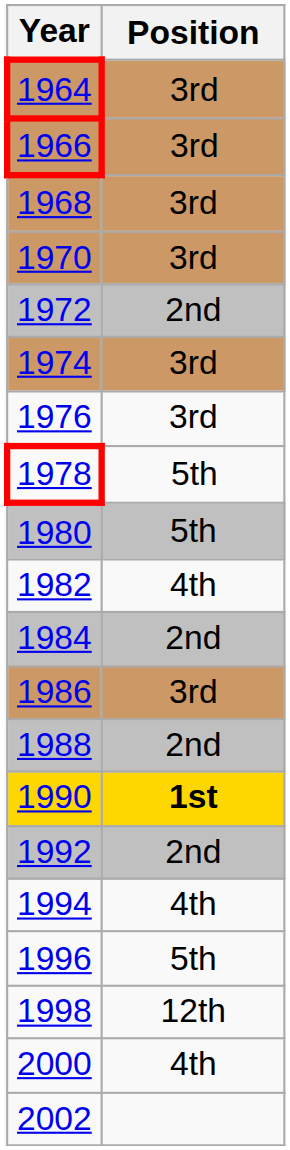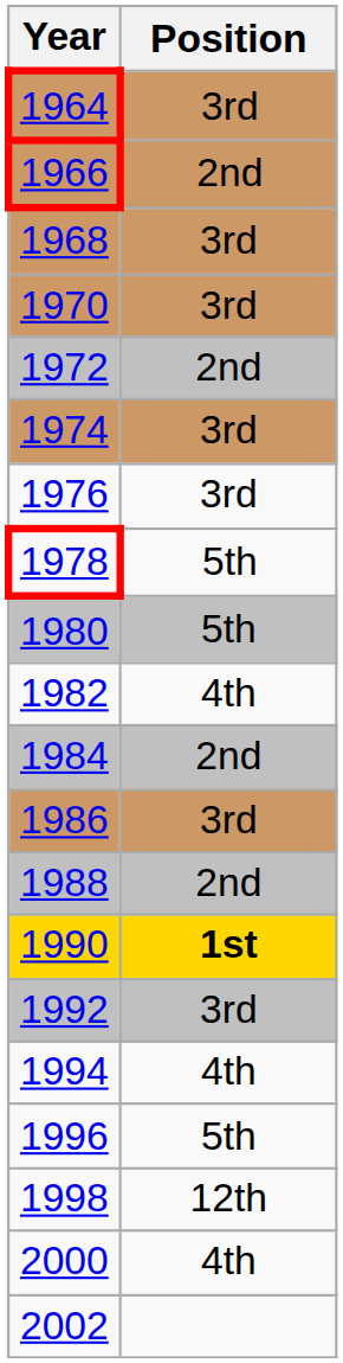1966 | Position: 3rd -> 2nd
1992 | Position: 2nd -> 3rd
